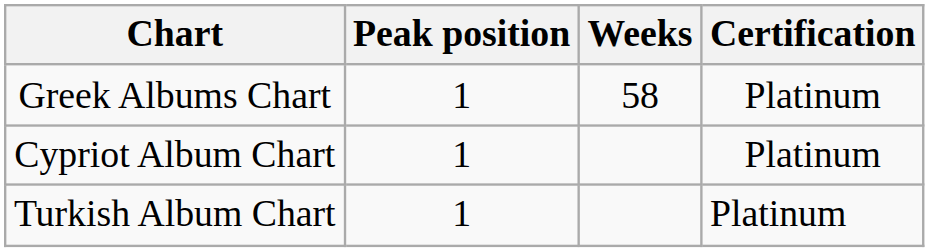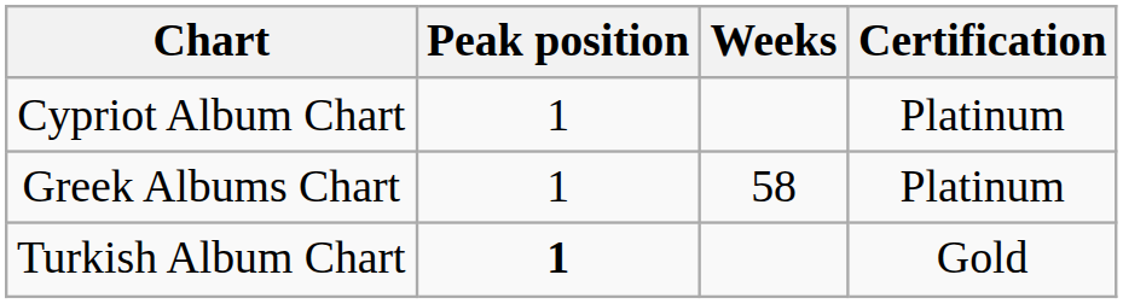rows swapped: Greek Albums Chart <-> Cypriot Album Chart
Turkish Album Chart | Peak position: normal -> bold
Turkish Album Chart | Certification: Platinum -> Gold
